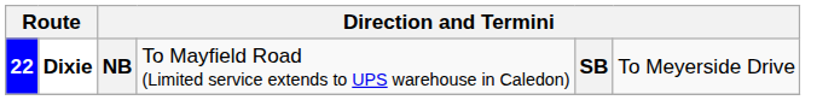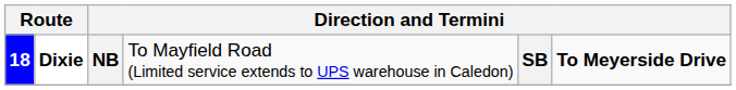NB | column 1: 22 -> 18
NB | column 6: normal -> bold
